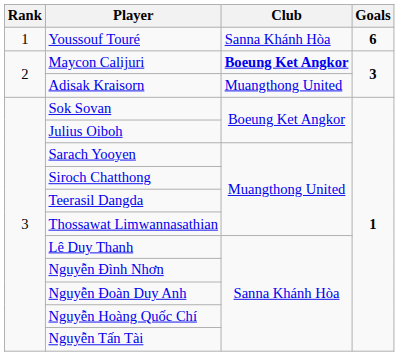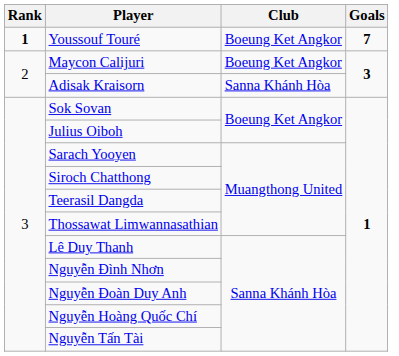Youssouf Touré | Rank: normal -> bold
Youssouf Touré | Club: Sanna Khánh Hòa -> Boeung Ket Angkor
Youssouf Touré | Goals: 6 -> 7
Maycon Calijuri | Club: bold -> normal
Adisak Kraisorn | Club: Muangthong United -> Sanna Khánh Hòa
